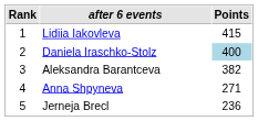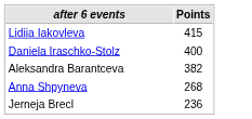- column: Rank | 1 | 2 | 3 | 4 | 5
Daniela Iraschko-Stolz | Points: lightblue background -> no background
Anna Shpyneva | Points: 271 -> 268
